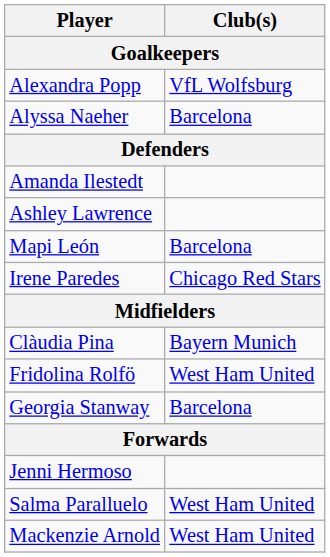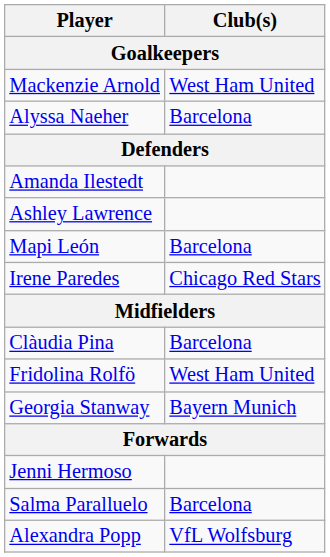rows swapped: Mackenzie Arnold <-> Alexandra Popp
Clàudia Pina | Club(s): Bayern Munich -> Barcelona
Georgia Stanway | Club(s): Barcelona -> Bayern Munich
Salma Paralluelo | Club(s): West Ham United -> Barcelona
